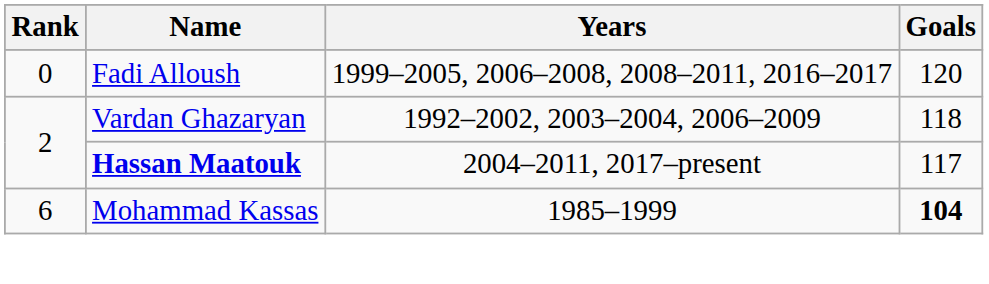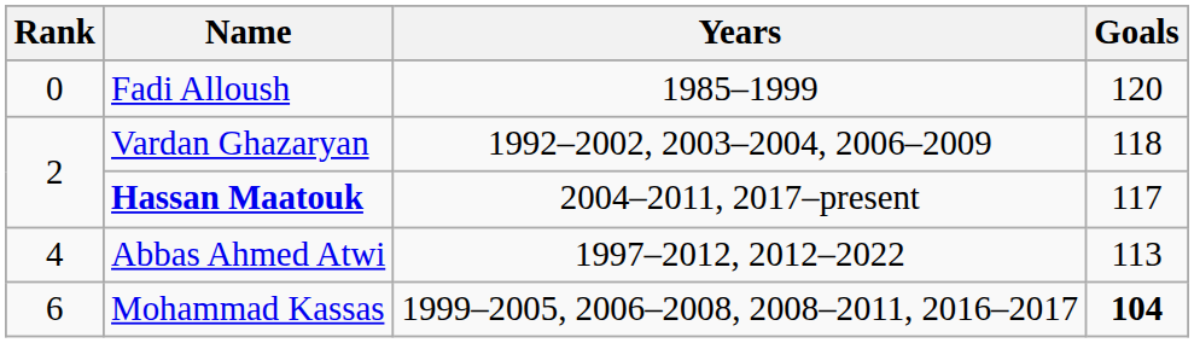Fadi Alloush | Years: 1999–2005, 2006–2008, 2008–2011, 2016–2017 -> 1985–1999
+ row: 4 | Abbas Ahmed Atwi | 1997–2012, 2012–2022 | 113
Mohammad Kassas | Years: 1985–1999 -> 1999–2005, 2006–2008, 2008–2011, 2016–2017
